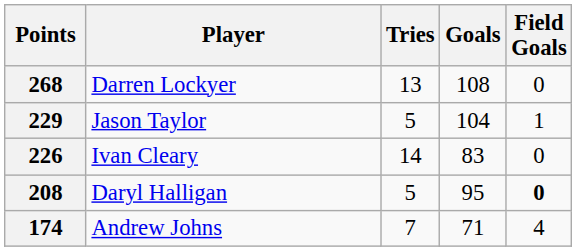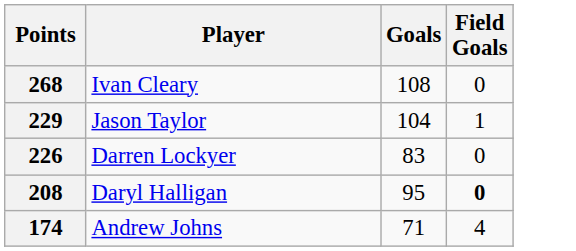- column: Tries | 13 | 5 | 14 | 5 | 7
268 | Player: Darren Lockyer -> Ivan Cleary
226 | Player: Ivan Cleary -> Darren Lockyer
